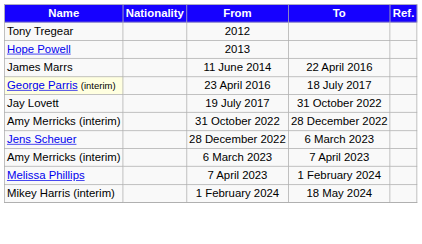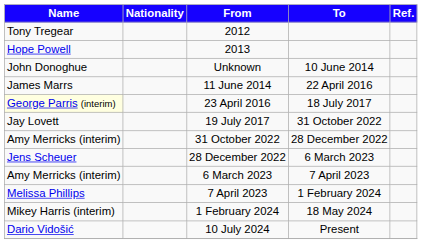+ row: John Donoghue | Unknown | 10 June 2014
+ row: Dario Vidošić | 10 July 2024 | Present
